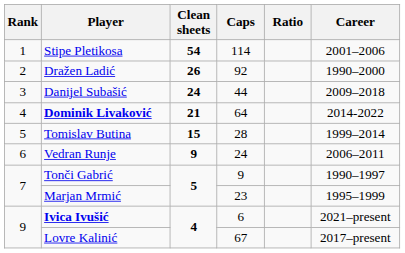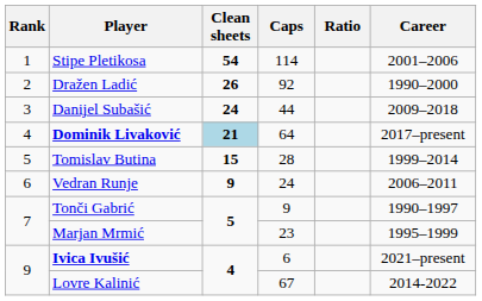Dominik Livaković | Clean sheets: no background -> lightblue background
Dominik Livaković | Career: 2014-2022 -> 2017–present
Lovre Kalinić | Career: 2017–present -> 2014-2022
